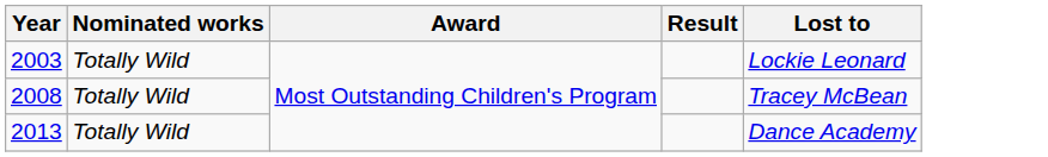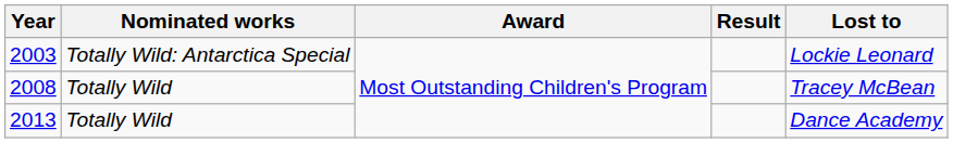2003 | Nominated works: Totally Wild -> Totally Wild: Antarctica Special
